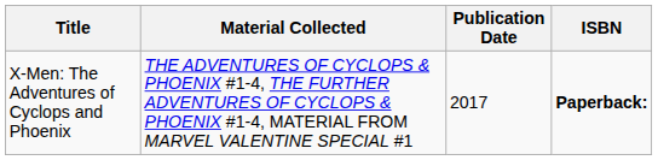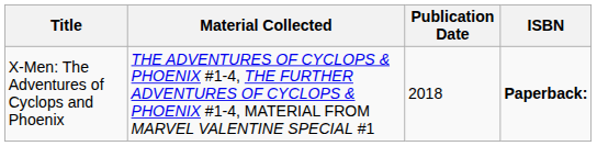X-Men: The Adventures of Cyclops and Phoenix | Publication Date: 2017 -> 2018
